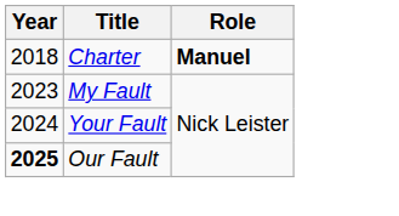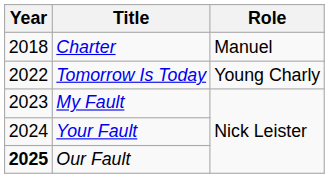Charter | Role: bold -> normal
+ row: 2022 | Tomorrow Is Today | Young Charly
